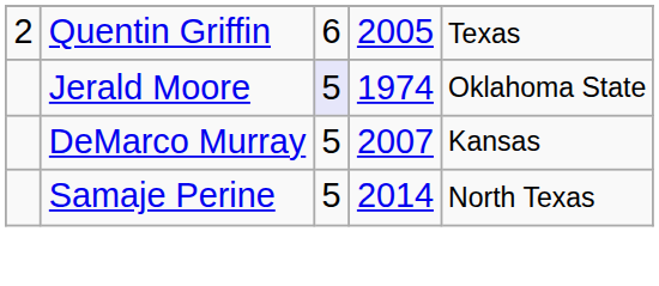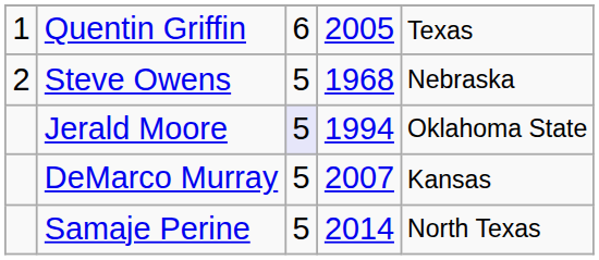Quentin Griffin | column 1: 2 -> 1
+ row: 2 | Steve Owens | 5 | 1968 | Nebraska
Jerald Moore | column 4: 1974 -> 1994
